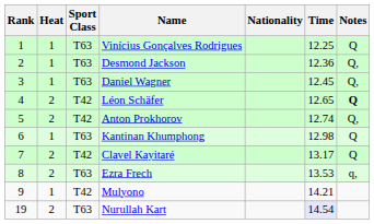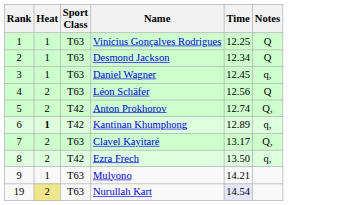- column: Nationality
Desmond Jackson | Time: 12.36 -> 12.34
Desmond Jackson | Notes: Q, -> Q
Daniel Wagner | Notes: Q, -> q,
Léon Schäfer | Sport Class: T42 -> T63
Léon Schäfer | Time: 12.65 -> 12.56
Léon Schäfer | Notes: bold -> normal
Kantinan Khumphong | Heat: normal -> bold
Kantinan Khumphong | Sport Class: T63 -> T42
Kantinan Khumphong | Time: 12.98 -> 12.89
Kantinan Khumphong | Notes: Q -> q,
Clavel Kayitaré | Sport Class: T42 -> T63
Clavel Kayitaré | Notes: Q -> Q,
Ezra Frech | Sport Class: T63 -> T42
Ezra Frech | Time: 13.53 -> 13.50
Mulyono | Sport Class: T42 -> T63
Nurullah Kart | Heat: no background -> khaki background
